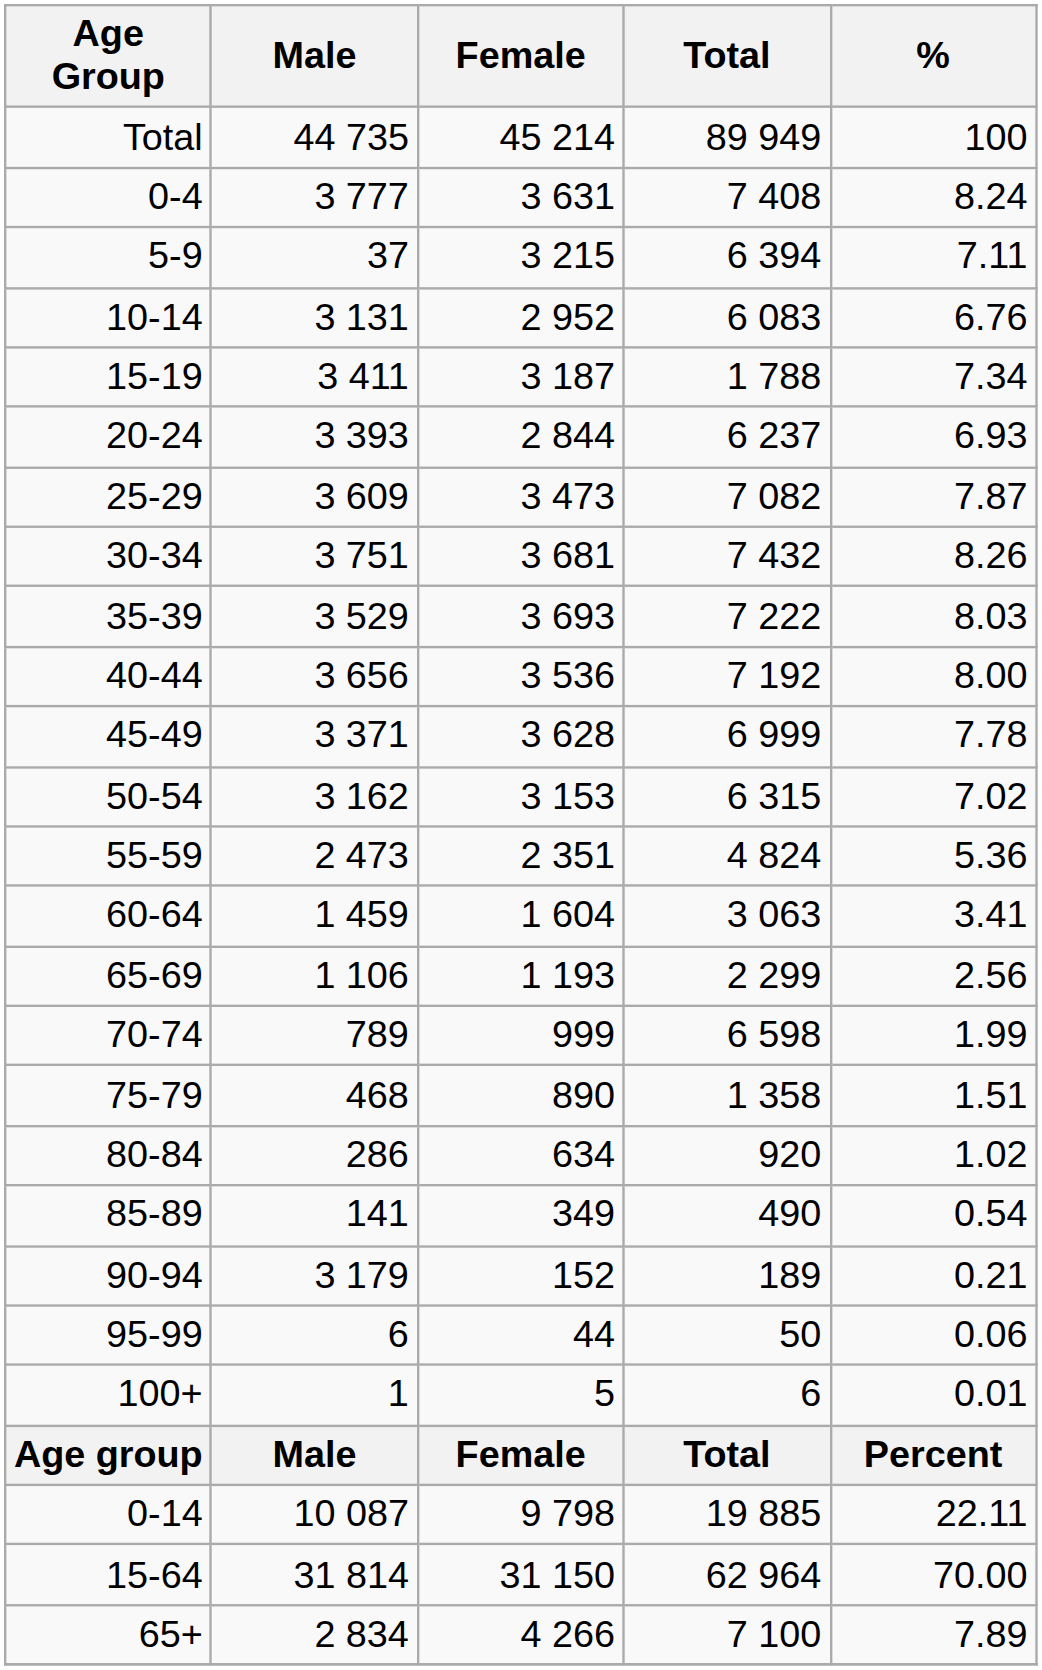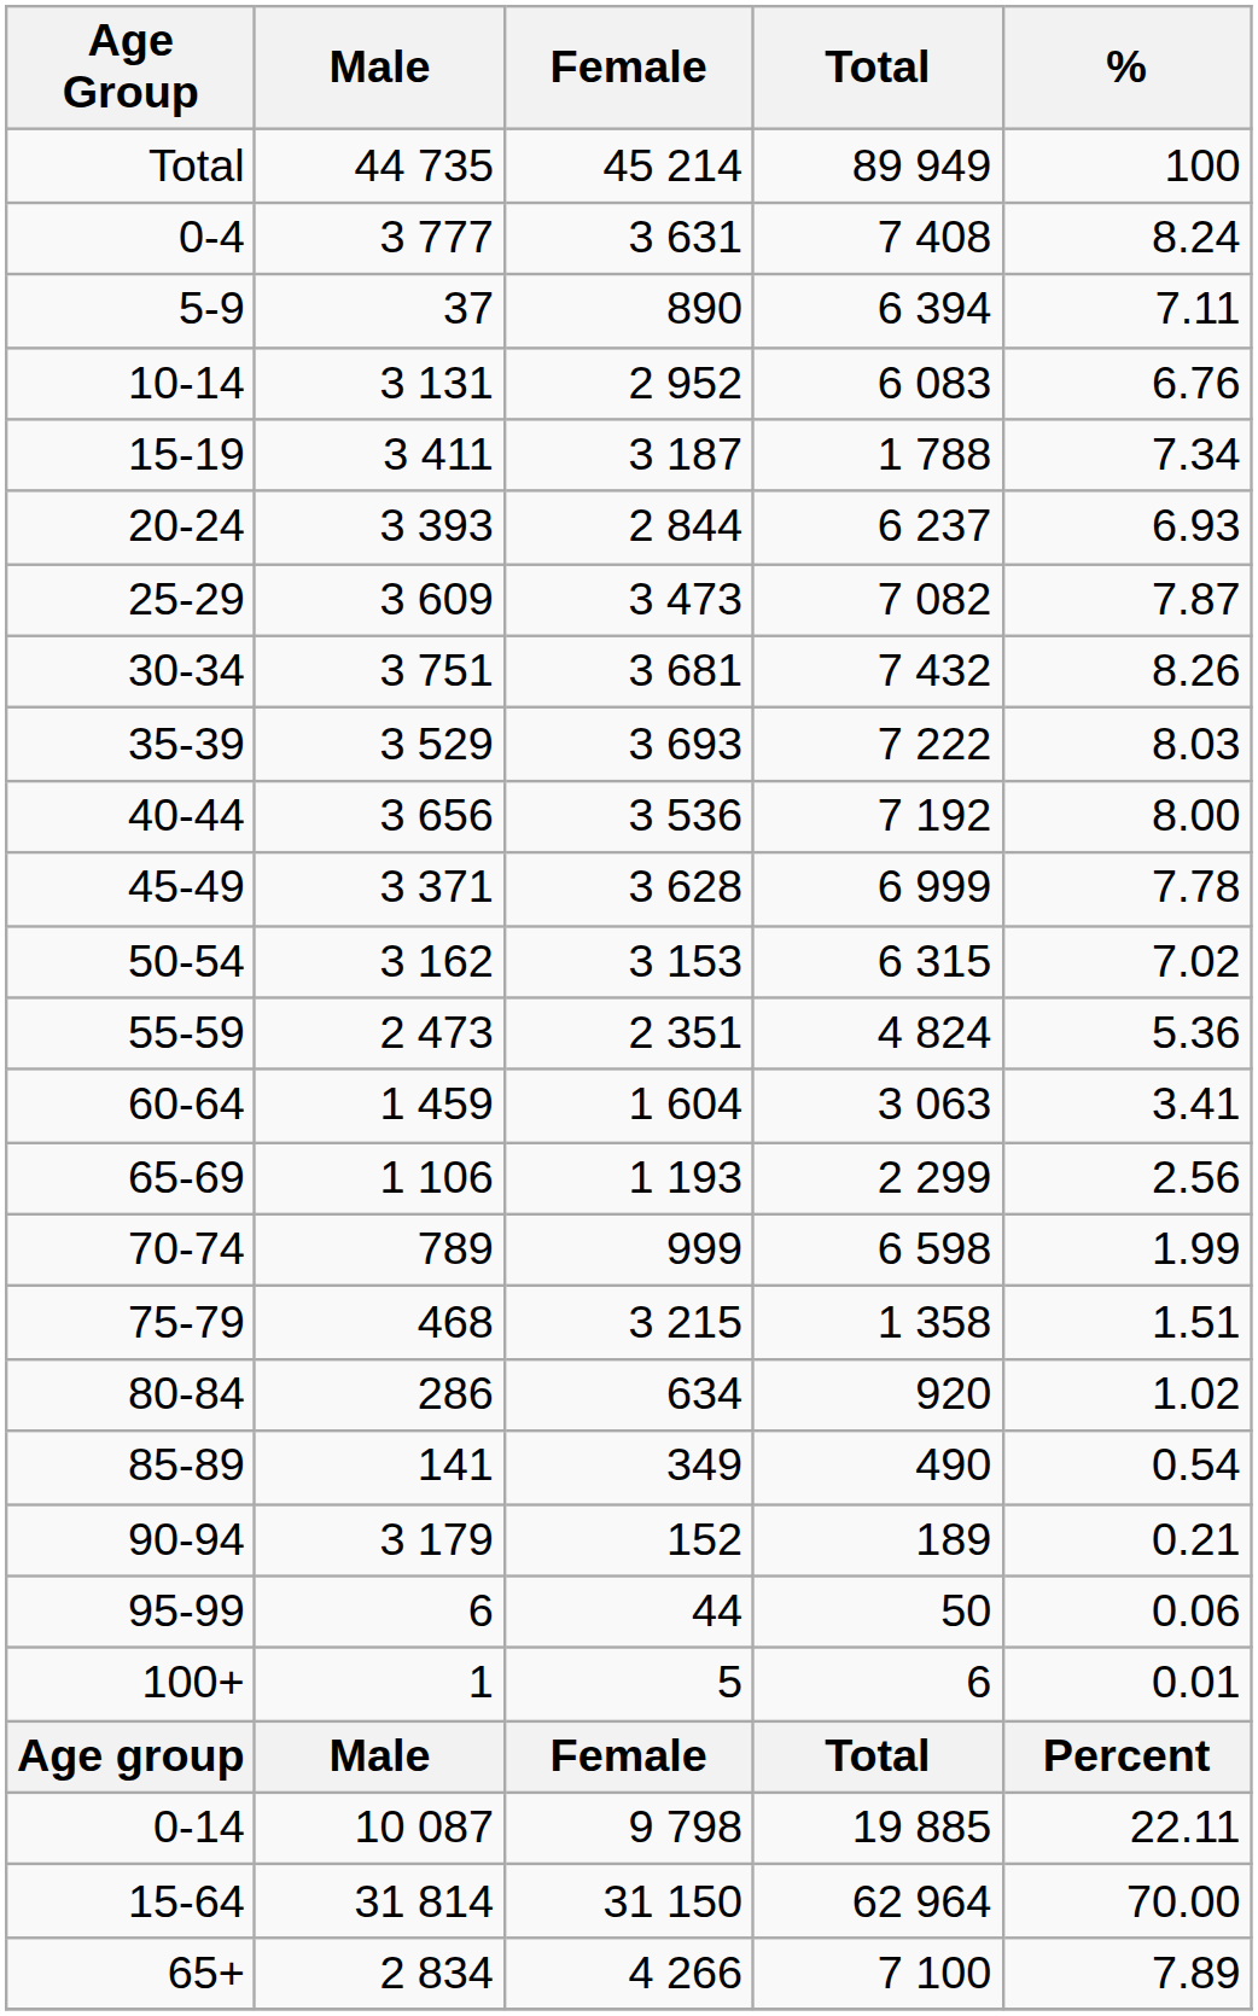5-9 | Female: 3 215 -> 890
75-79 | Female: 890 -> 3 215
